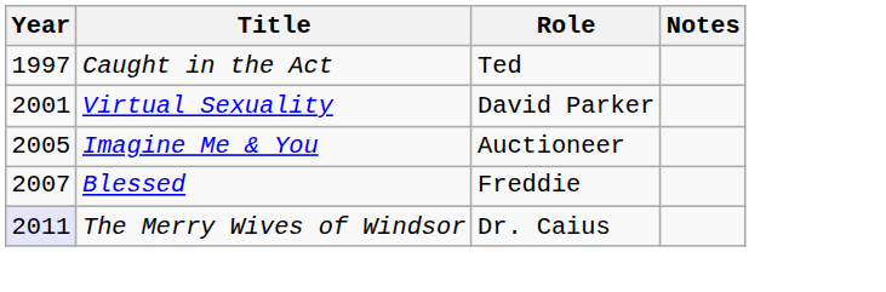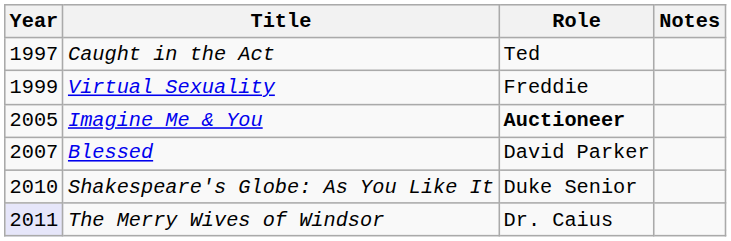Virtual Sexuality | Year: 2001 -> 1999
Virtual Sexuality | Role: David Parker -> Freddie
Imagine Me & You | Role: normal -> bold
Blessed | Role: Freddie -> David Parker
+ row: 2010 | Shakespeare's Globe: As You Like It | Duke Senior
